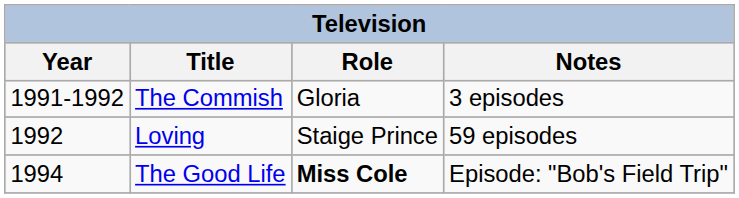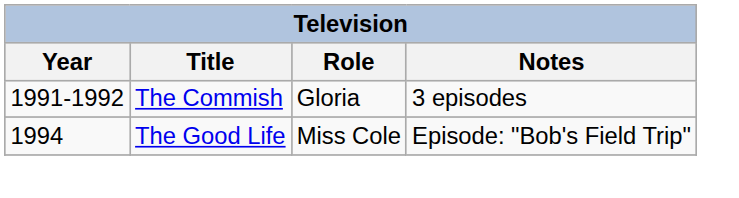- row: 1992 | Loving | Staige Prince | 59 episodes
The Good Life | Role: bold -> normal
